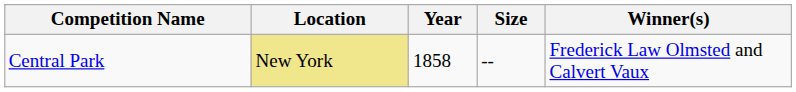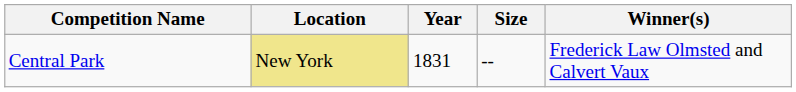Central Park | Year: 1858 -> 1831
